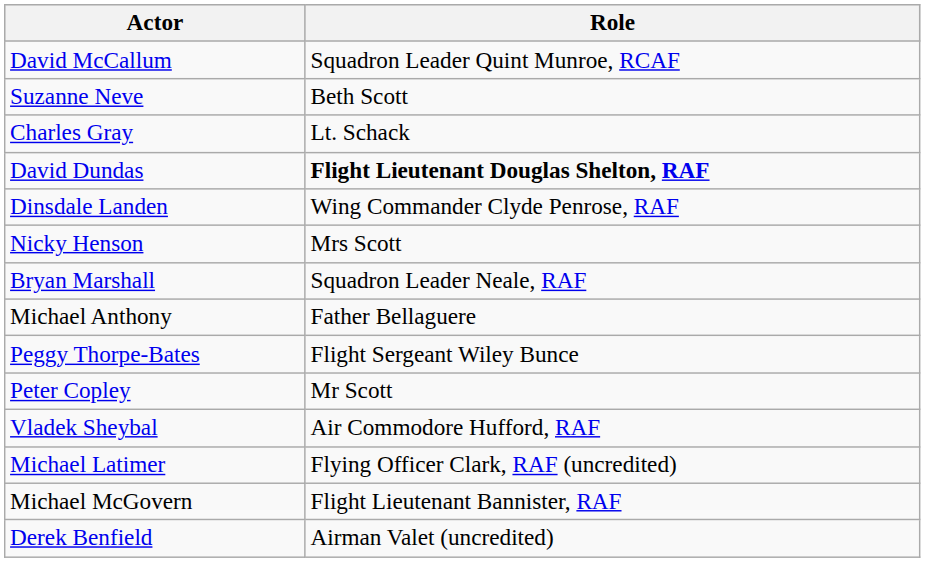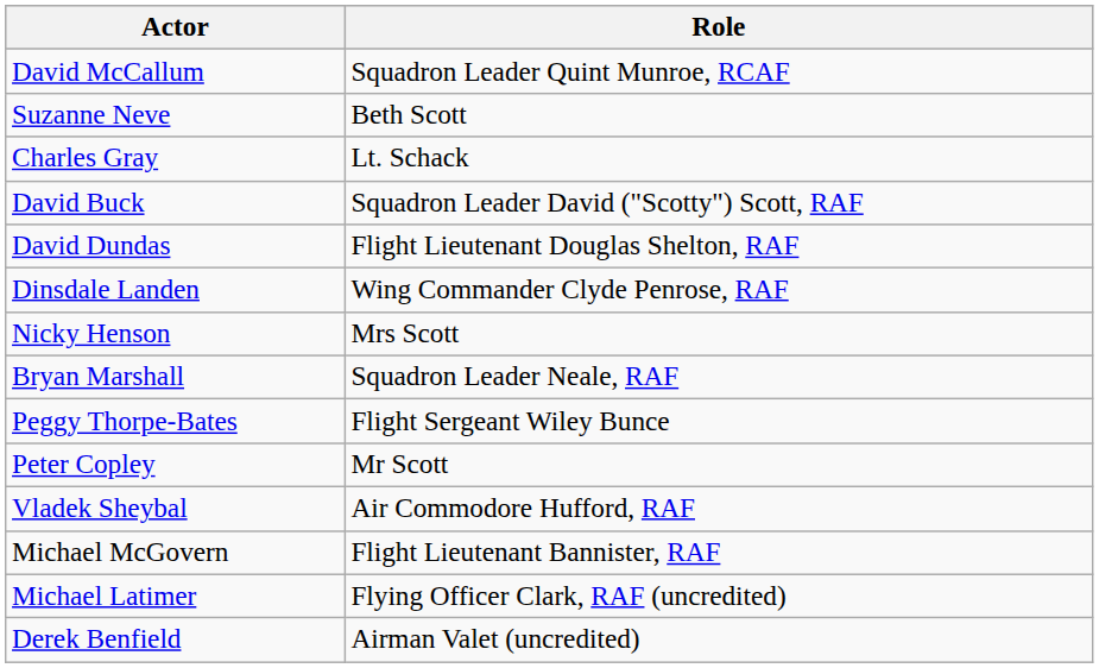+ row: David Buck | Squadron Leader David ("Scotty") Scott, RAF
David Dundas | Role: bold -> normal
- row: Michael Anthony | Father Bellaguere
rows swapped: Michael McGovern <-> Michael Latimer
